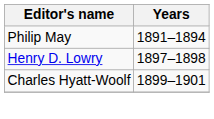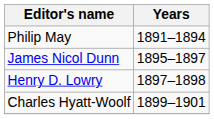+ row: James Nicol Dunn | 1895–1897
